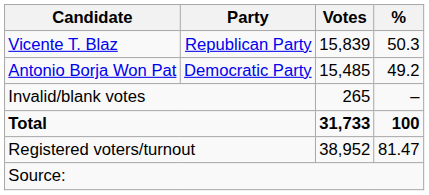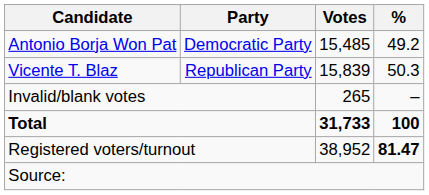rows swapped: Vicente T. Blaz <-> Antonio Borja Won Pat
Registered voters/turnout | %: normal -> bold
